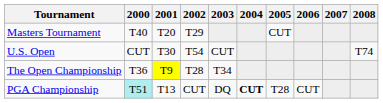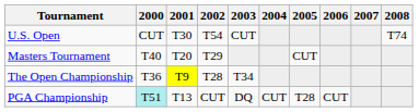rows swapped: Masters Tournament <-> U.S. Open
PGA Championship | 2004: bold -> normal
